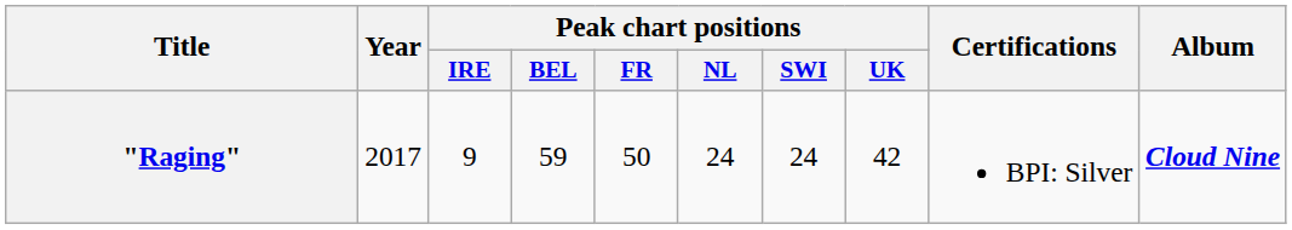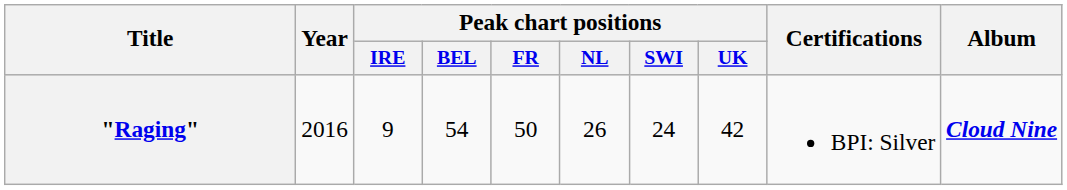"Raging" | Year: 2017 -> 2016
"Raging" | Peak chart positions / BEL: 59 -> 54
"Raging" | Peak chart positions / NL: 24 -> 26
